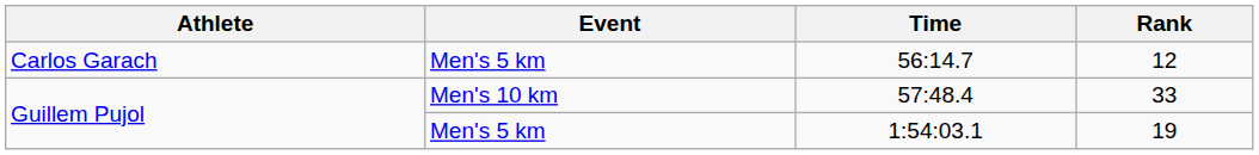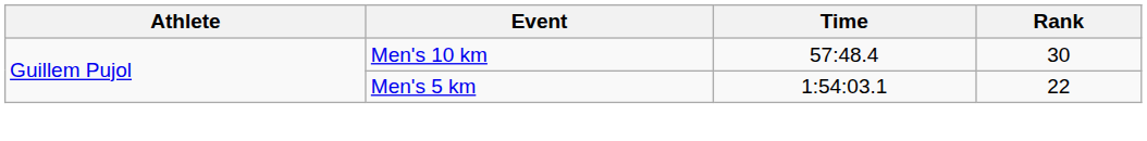- row: Carlos Garach | Men's 5 km | 56:14.7 | 12
57:48.4 | Rank: 33 -> 30
1:54:03.1 | Rank: 19 -> 22
